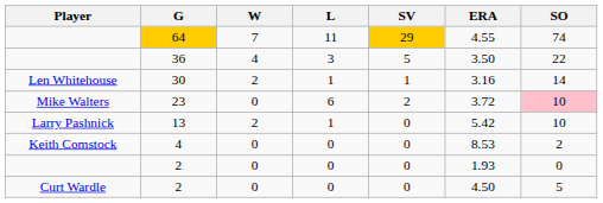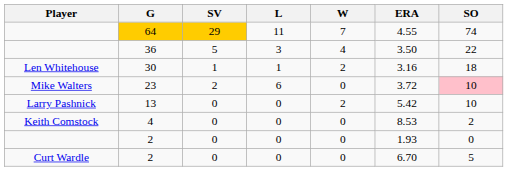columns swapped: W <-> SV
30 | SO: 14 -> 18
13 | L: 1 -> 0
Curt Wardle / 2 | ERA: 4.50 -> 6.70
